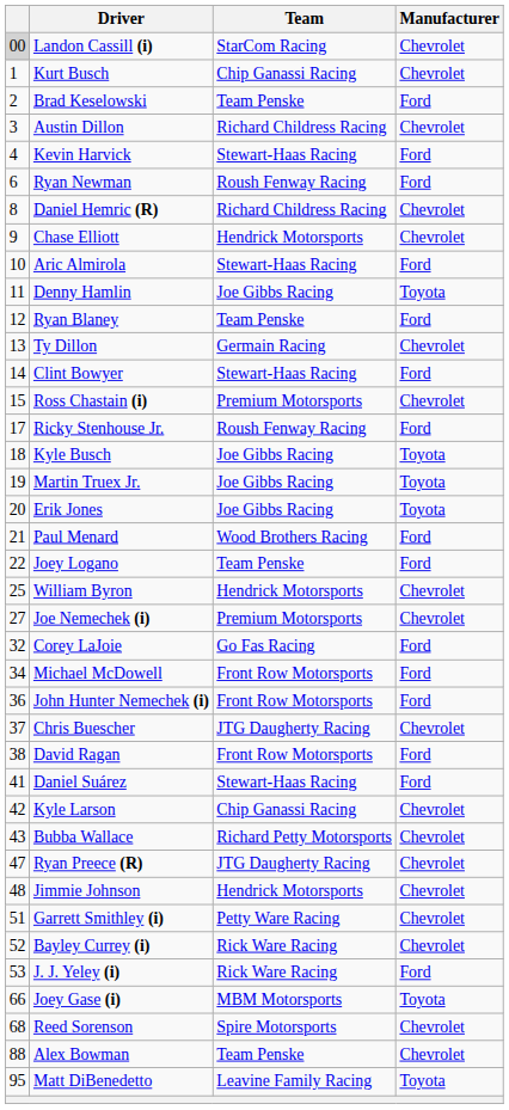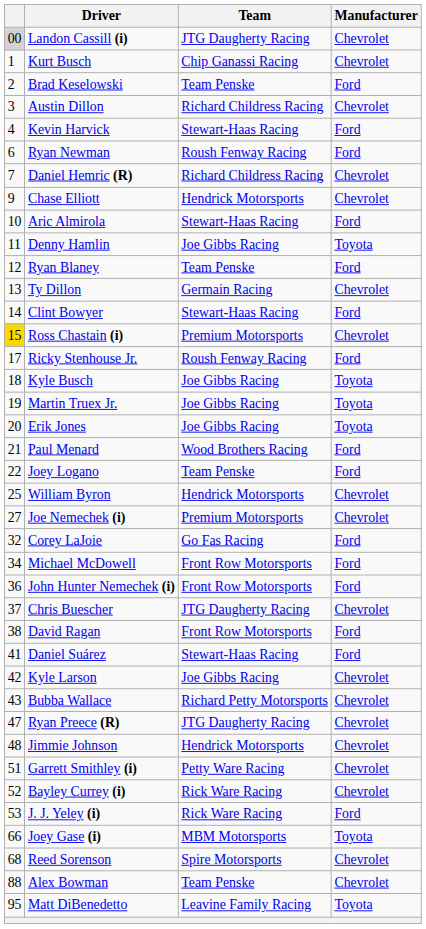Landon Cassill (i) | Team: StarCom Racing -> JTG Daugherty Racing
Daniel Hemric (R) | column 1: 8 -> 7
Ross Chastain (i) | column 1: no background -> gold background
Kyle Larson | Team: Chip Ganassi Racing -> Joe Gibbs Racing
